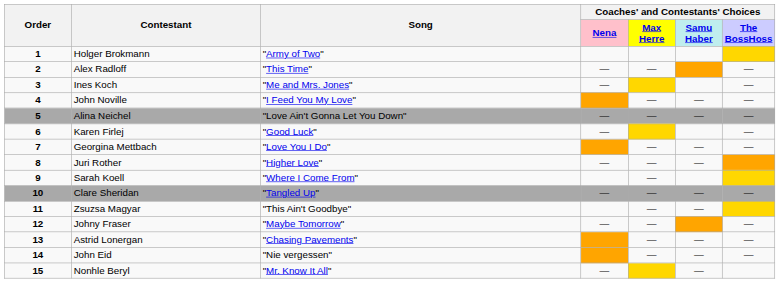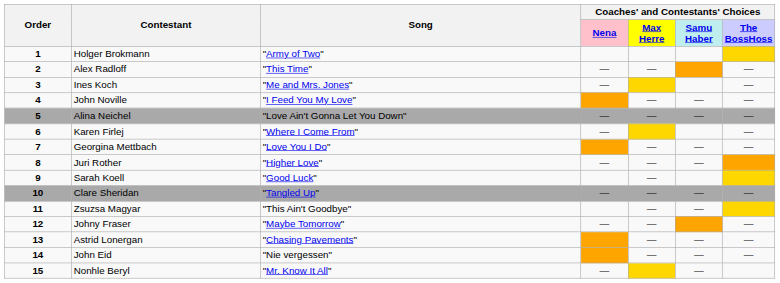Karen Firlej | Song: "Good Luck" -> "Where I Come From"
Sarah Koell | Song: "Where I Come From" -> "Good Luck"
